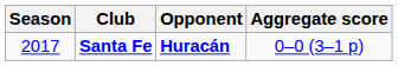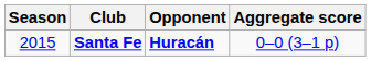Santa Fe | Season: 2017 -> 2015
